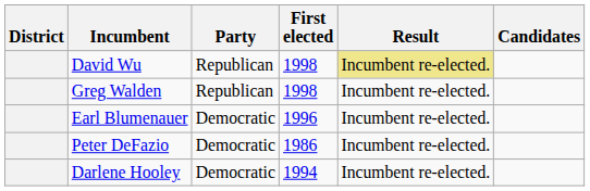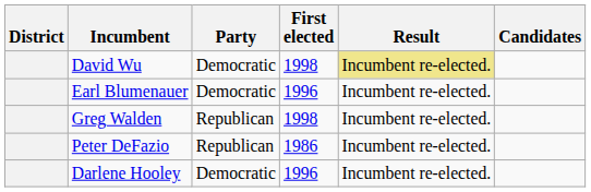David Wu | Party: Republican -> Democratic
rows swapped: Greg Walden <-> Earl Blumenauer
Peter DeFazio | Party: Democratic -> Republican
Darlene Hooley | First elected: 1994 -> 1996
